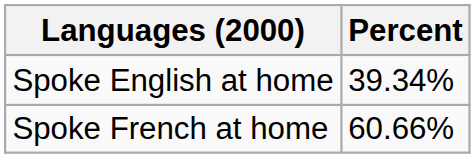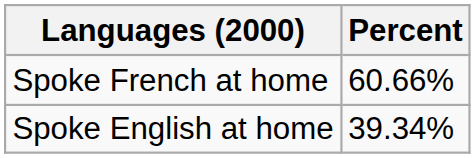rows swapped: Spoke French at home <-> Spoke English at home
